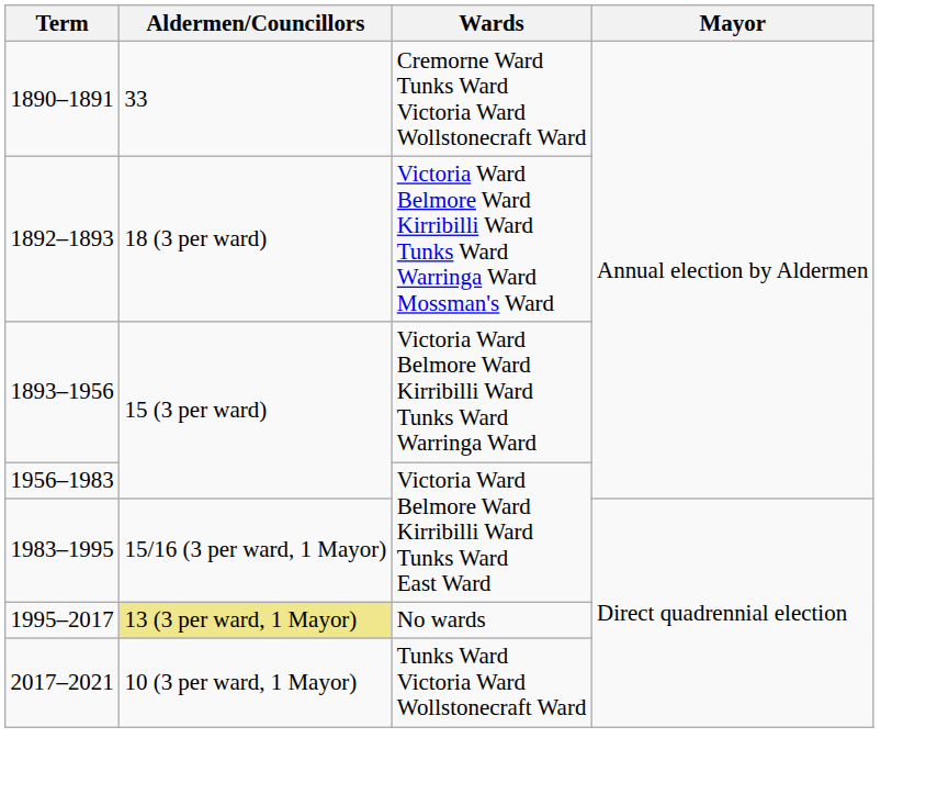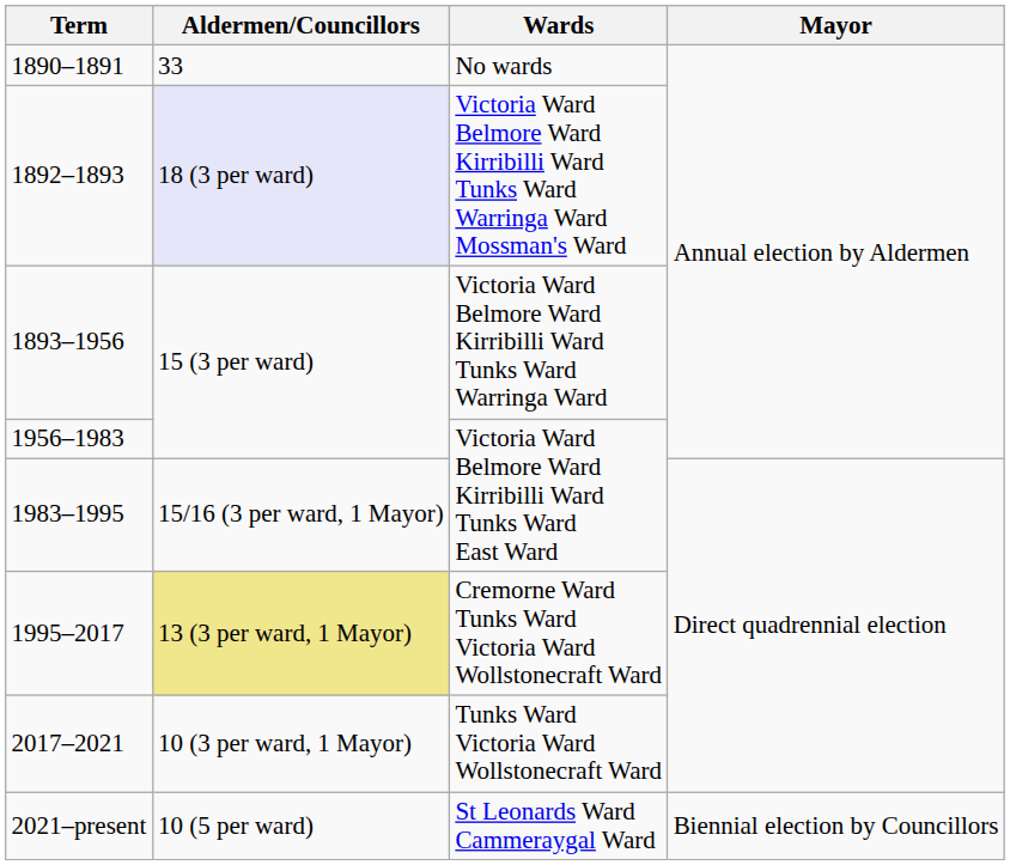1890–1891 | Wards: Cremorne Ward Tunks Ward Victoria Ward Wollstonecraft Ward -> No wards
1892–1893 | Aldermen/Councillors: no background -> lavender background
1995–2017 | Wards: No wards -> Cremorne Ward Tunks Ward Victoria Ward Wollstonecraft Ward
+ row: 2021–present | 10 (5 per ward) | St Leonards Ward Cammeraygal Ward | Biennial election by Councillors
